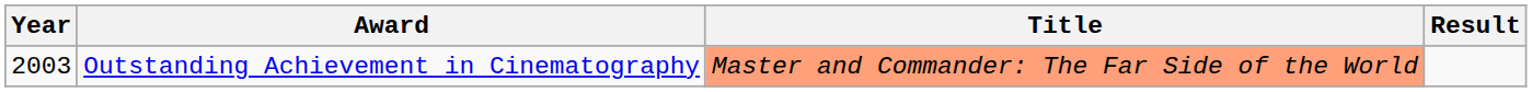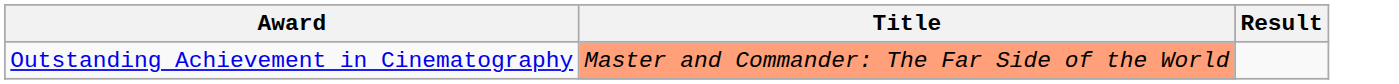- column: Year | 2003
